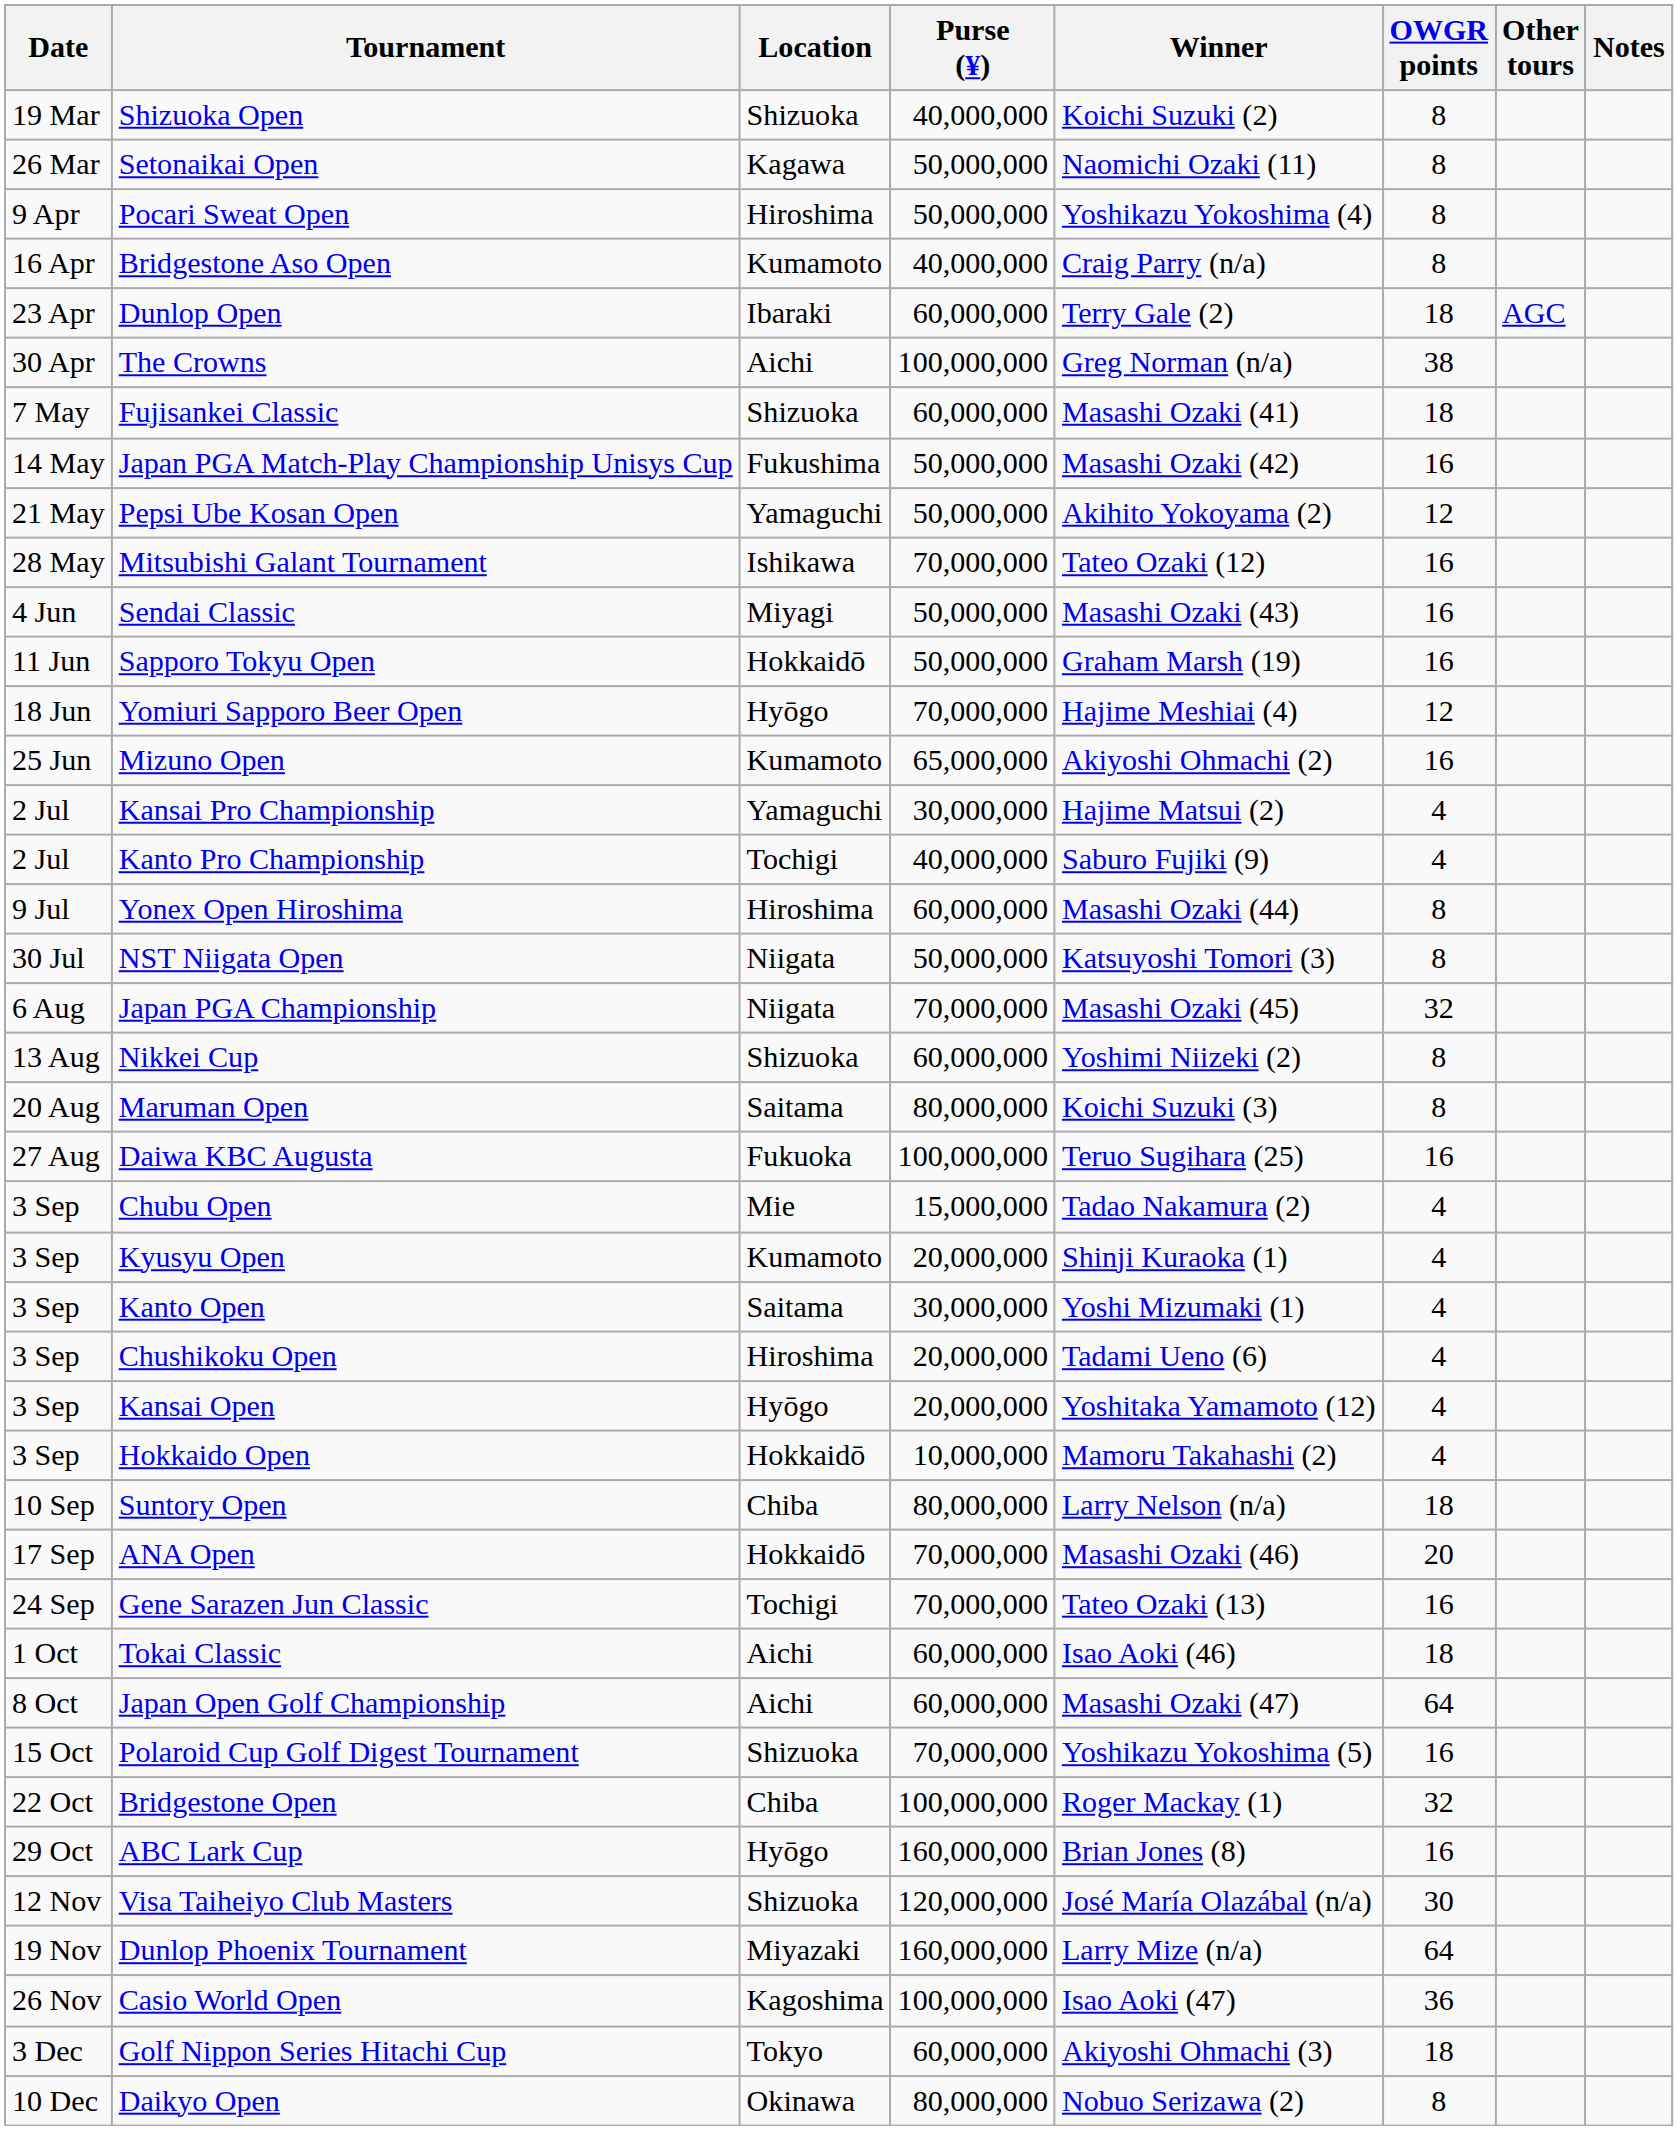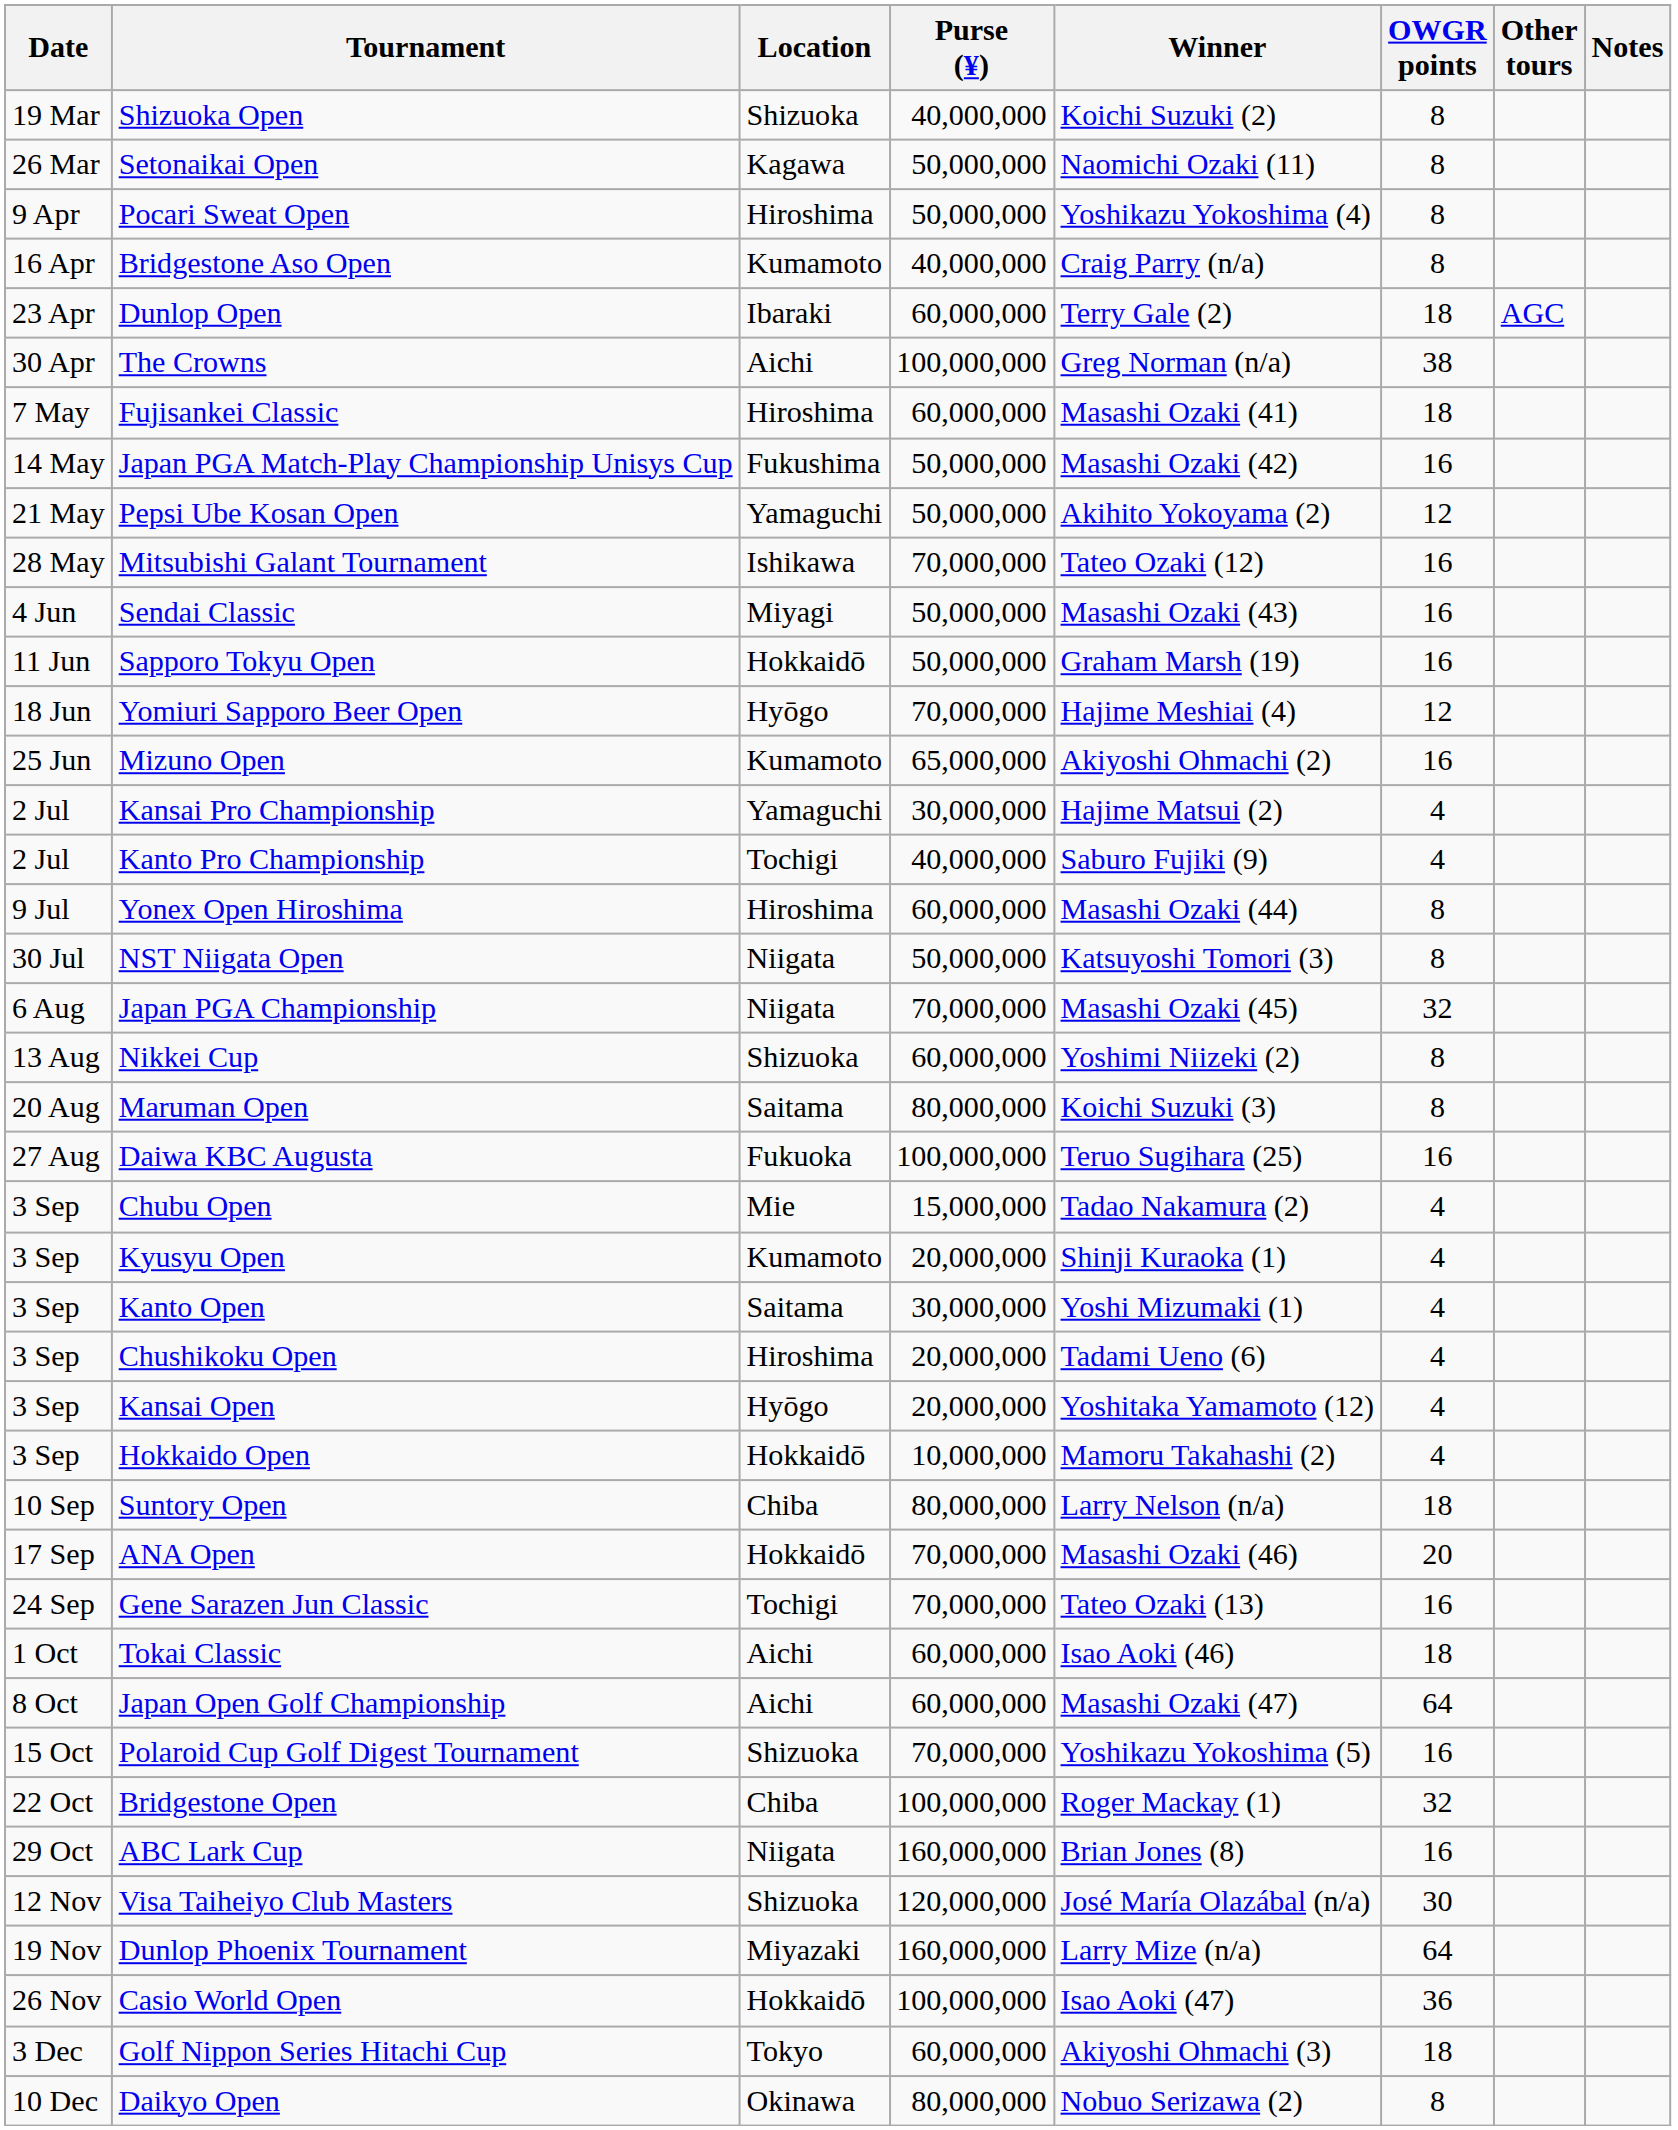Fujisankei Classic | Location: Shizuoka -> Hiroshima
ABC Lark Cup | Location: Hyōgo -> Niigata
Casio World Open | Location: Kagoshima -> Hokkaidō
